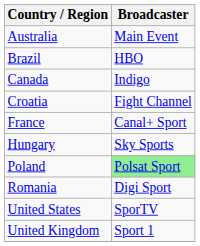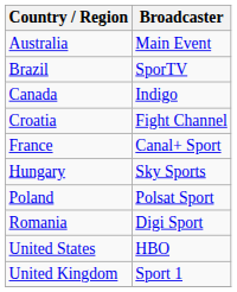Brazil | Broadcaster: HBO -> SporTV
Poland | Broadcaster: lightgreen background -> no background
United States | Broadcaster: SporTV -> HBO
